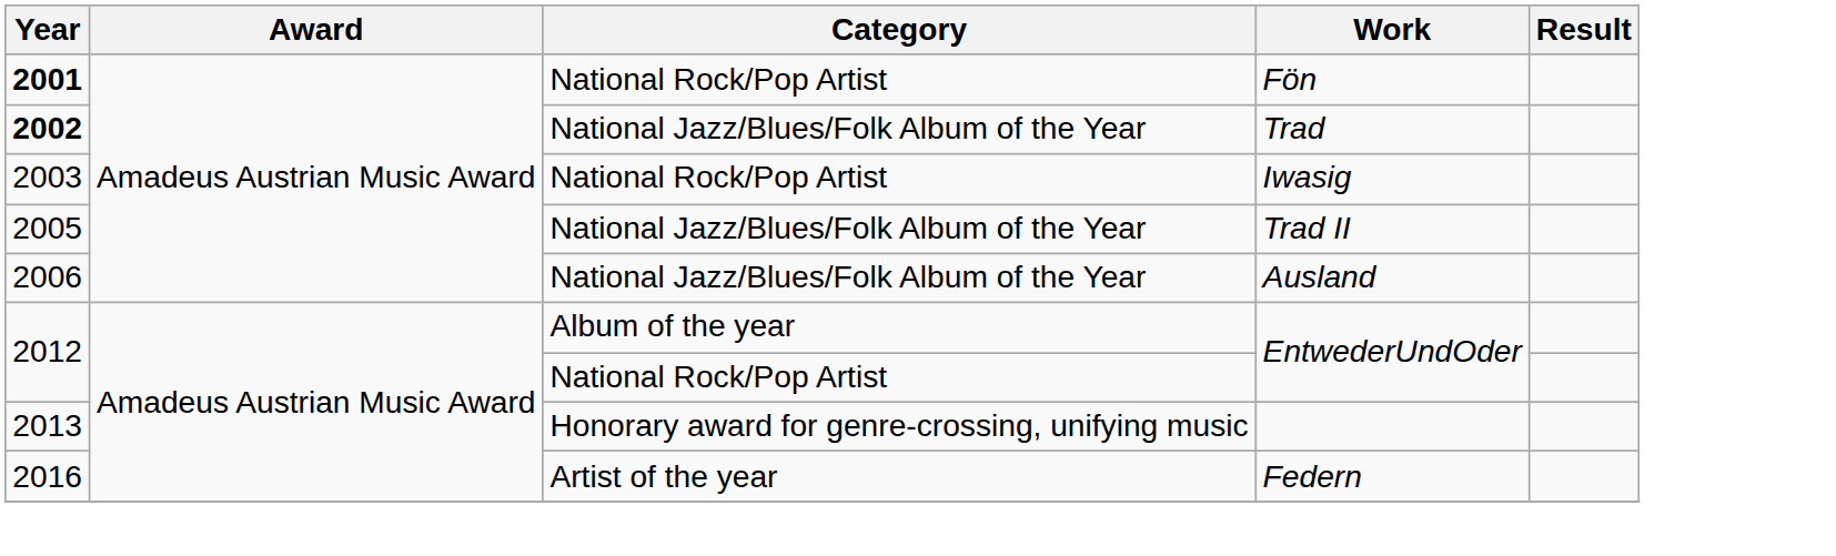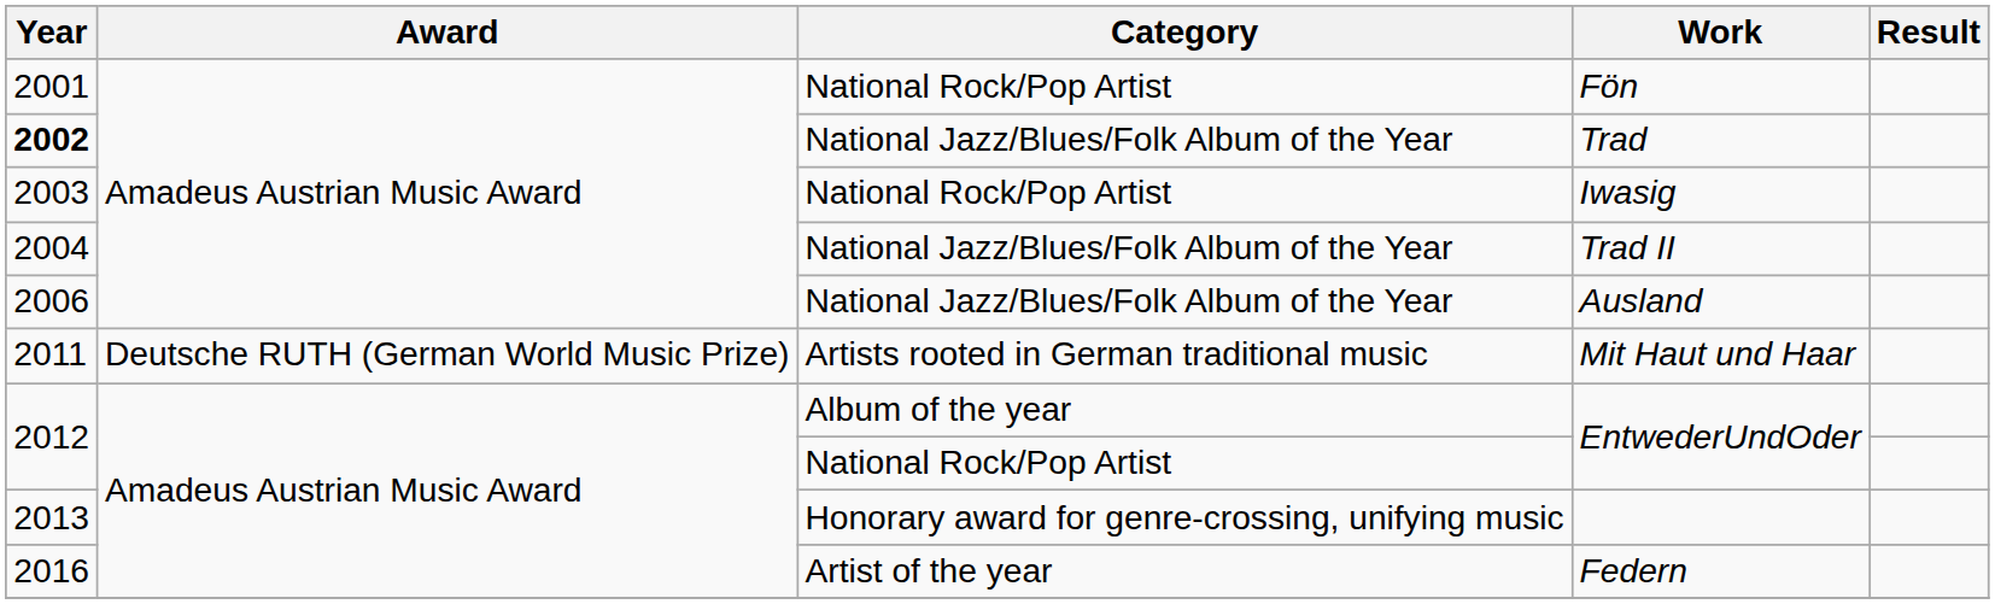Fön | Year: bold -> normal
Trad II | Year: 2005 -> 2004
+ row: 2011 | Deutsche RUTH (German World Music Prize) | Artists rooted in German traditional music | Mit Haut und Haar
